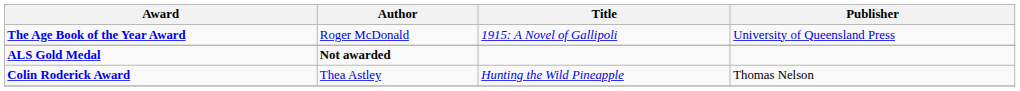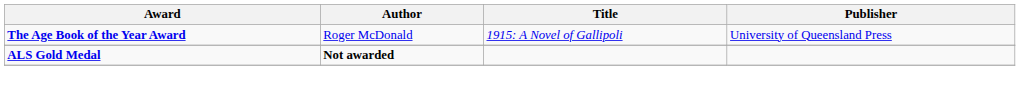- row: Colin Roderick Award | Thea Astley | Hunting the Wild Pineapple | Thomas Nelson
